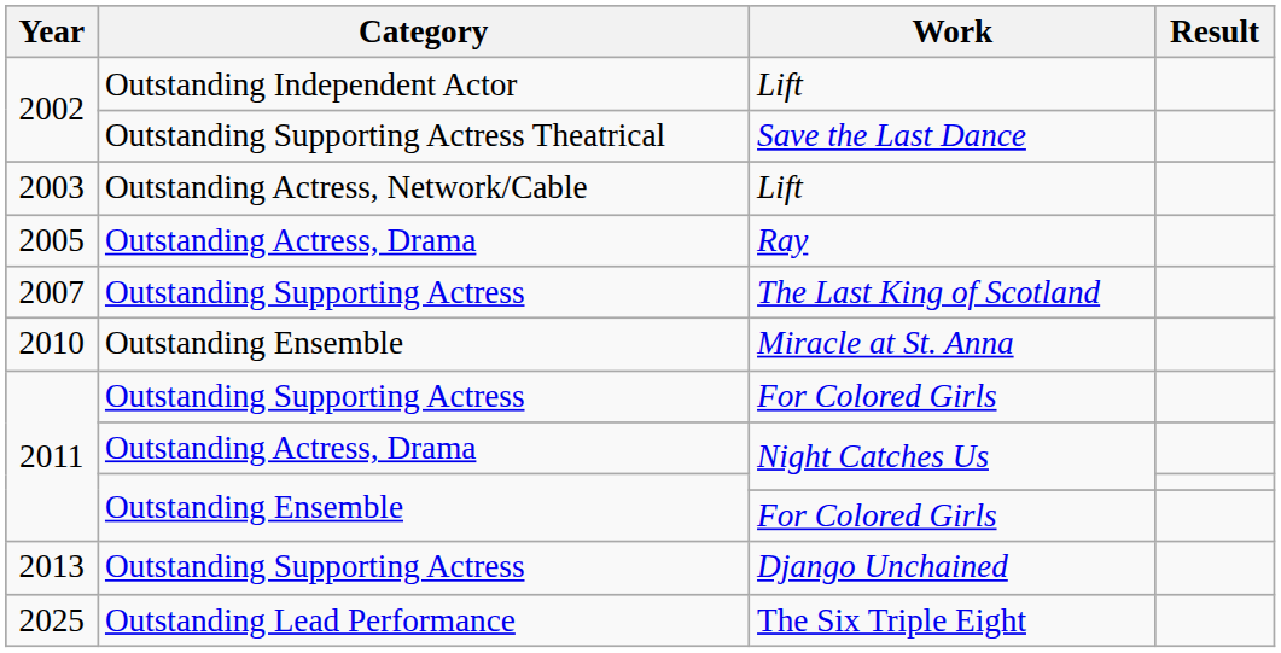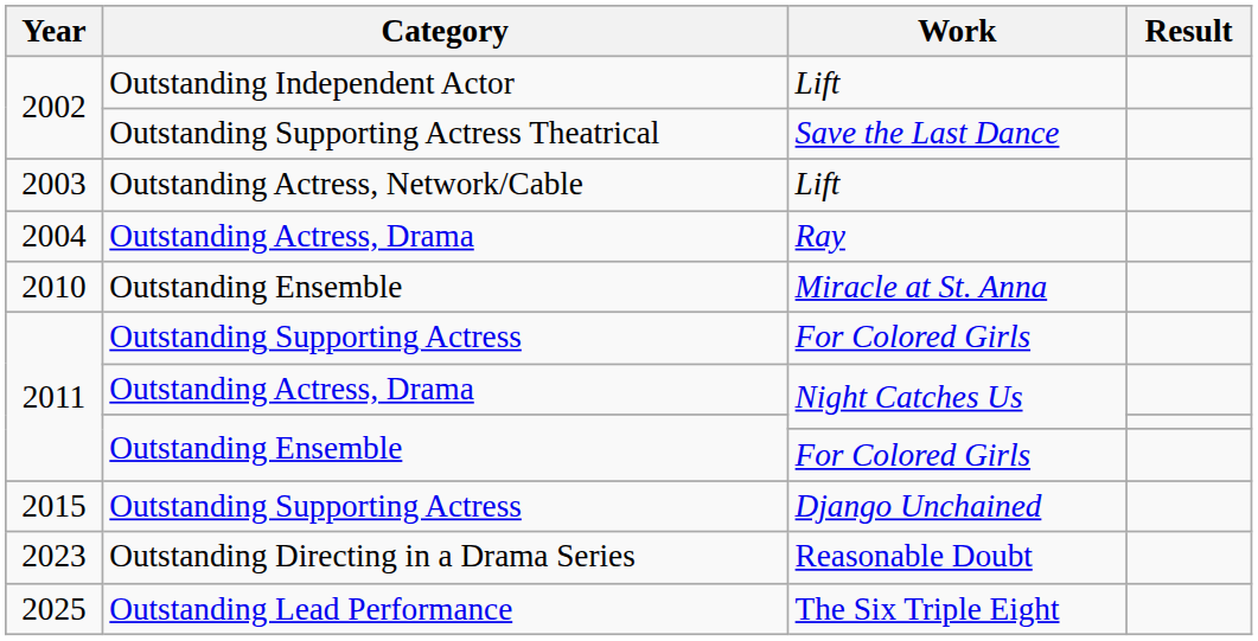Ray | Year: 2005 -> 2004
- row: 2007 | Outstanding Supporting Actress | The Last King of Scotland
Django Unchained | Year: 2013 -> 2015
+ row: 2023 | Outstanding Directing in a Drama Series | Reasonable Doubt
